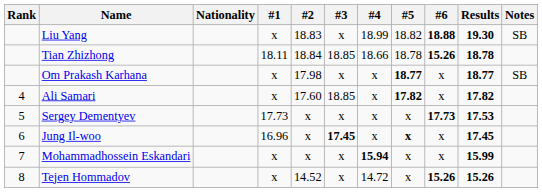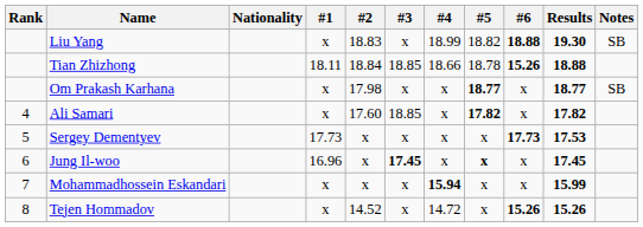Tian Zhizhong | Results: 18.78 -> 18.88
